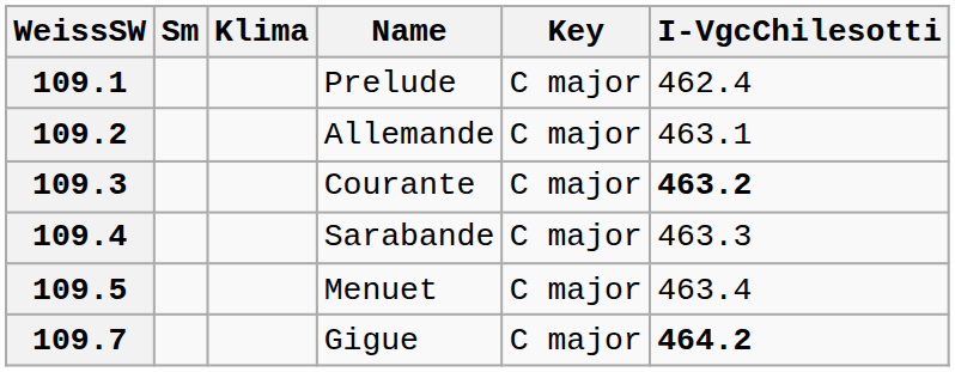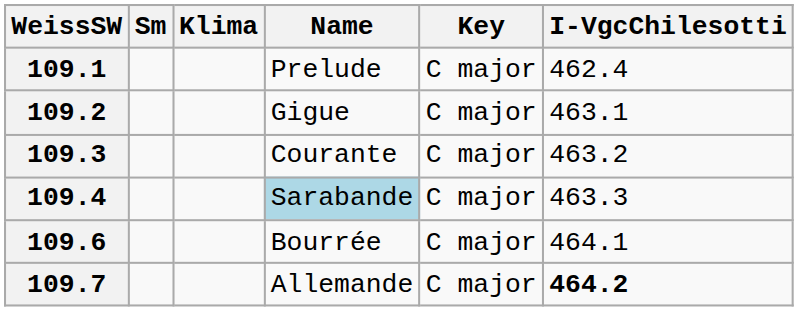109.2 | Name: Allemande -> Gigue
109.3 | I-VgcChilesotti: bold -> normal
109.4 | Name: no background -> lightblue background
- row: 109.5 | Menuet | C major | 463.4
+ row: 109.6 | Bourrée | C major | 464.1
109.7 | Name: Gigue -> Allemande
